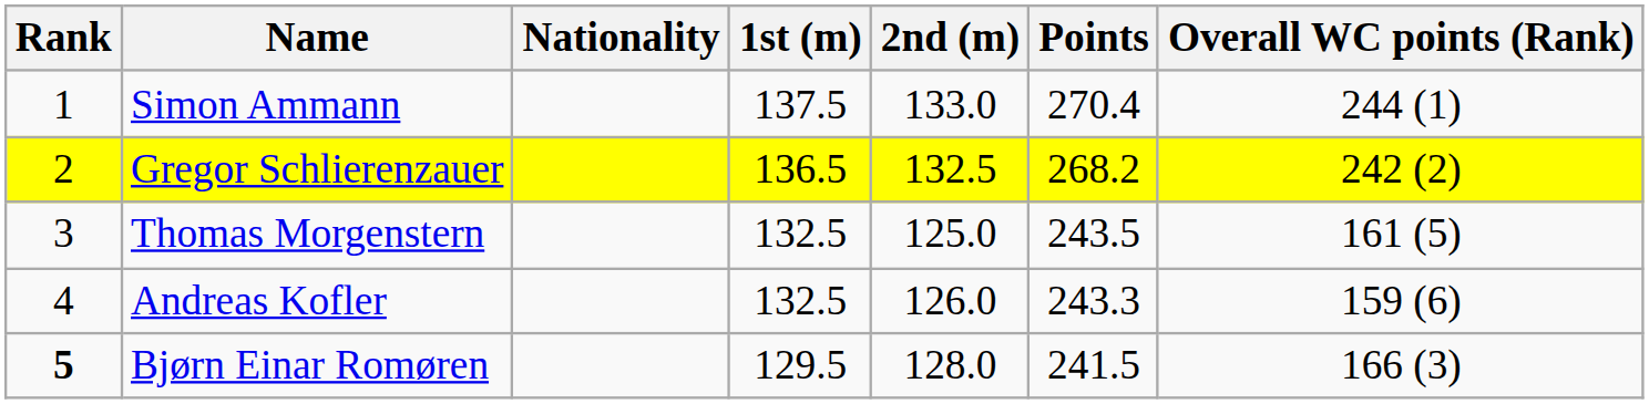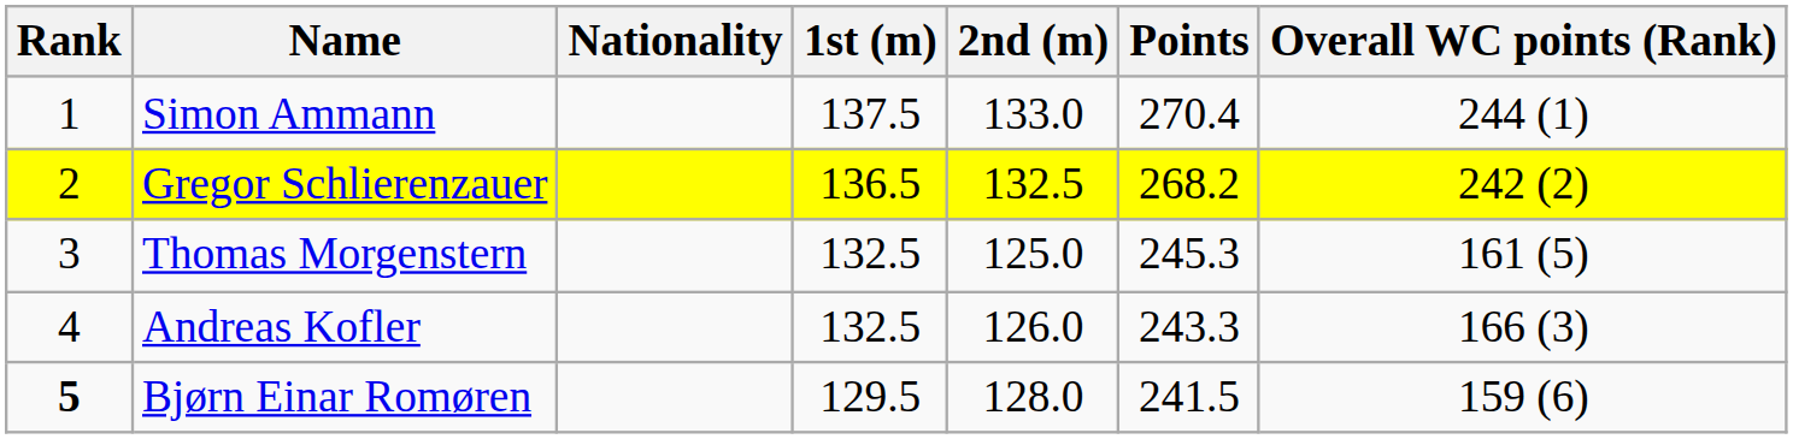Thomas Morgenstern | Points: 243.5 -> 245.3
Andreas Kofler | Overall WC points (Rank): 159 (6) -> 166 (3)
Bjørn Einar Romøren | Overall WC points (Rank): 166 (3) -> 159 (6)
